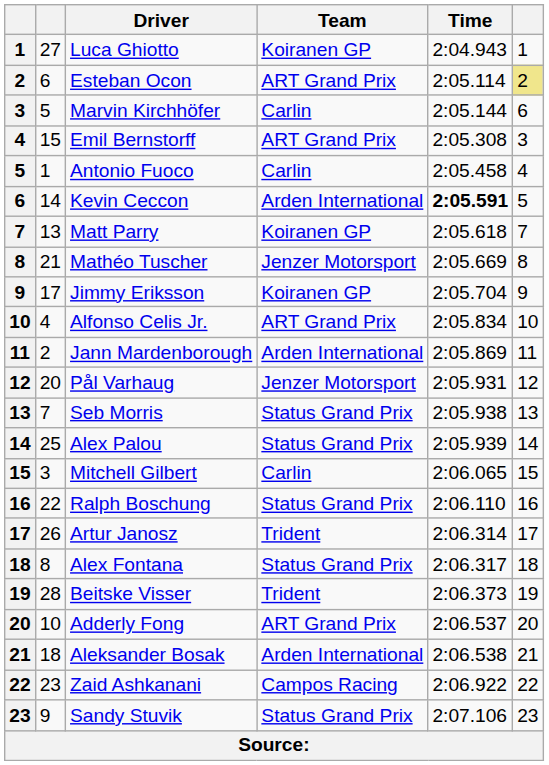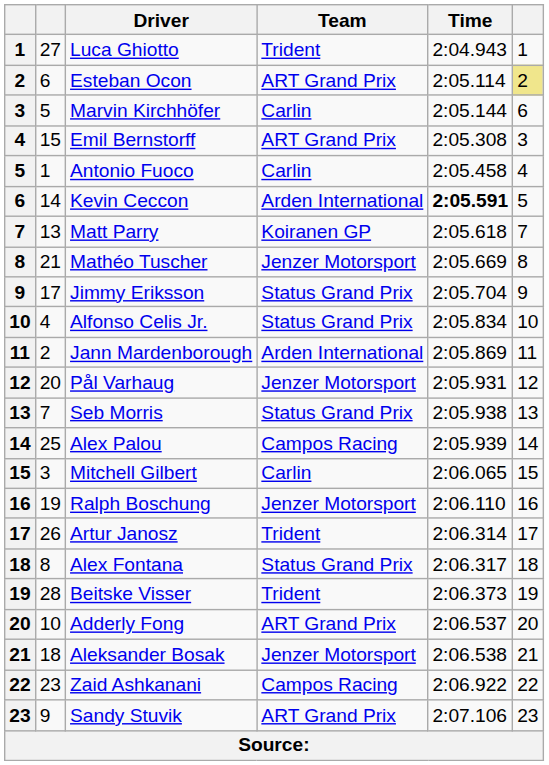Luca Ghiotto | Team: Koiranen GP -> Trident
Jimmy Eriksson | Team: Koiranen GP -> Status Grand Prix
Alfonso Celis Jr. | Team: ART Grand Prix -> Status Grand Prix
Alex Palou | Team: Status Grand Prix -> Campos Racing
Ralph Boschung | column 2: 22 -> 19
Ralph Boschung | Team: Status Grand Prix -> Jenzer Motorsport
Aleksander Bosak | Team: Arden International -> Jenzer Motorsport
Sandy Stuvik | Team: Status Grand Prix -> ART Grand Prix
